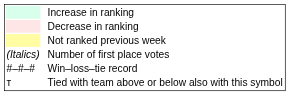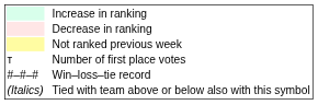Number of first place votes | column 1: (Italics) -> т
Tied with team above or below also with this symbol | column 1: т -> (Italics)
